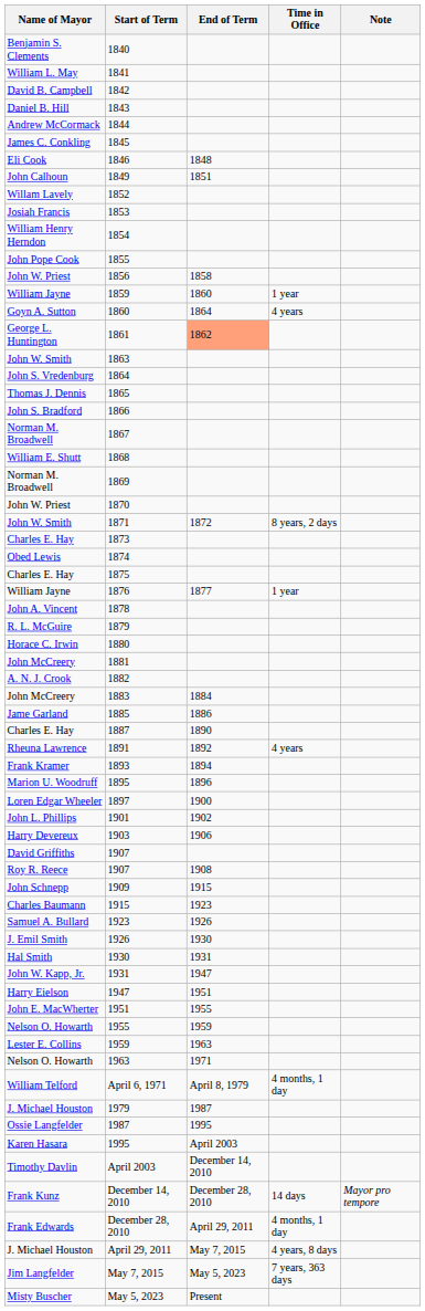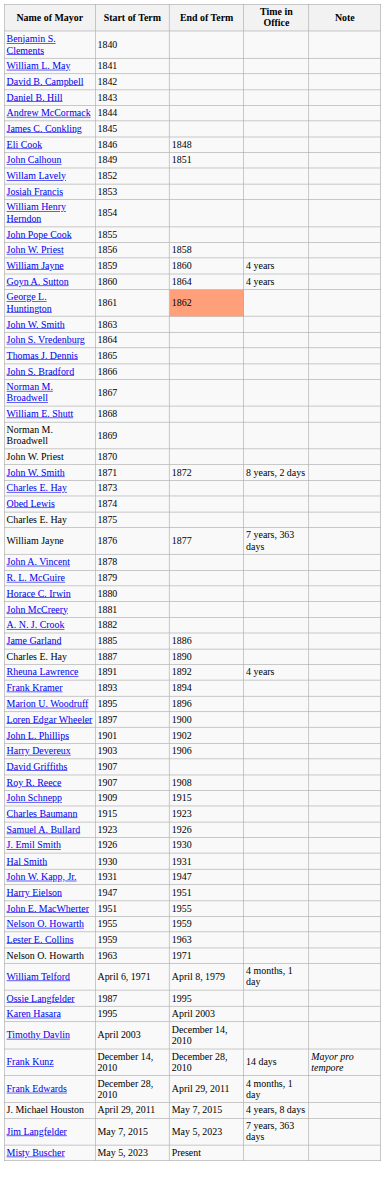1859 | Time in Office: 1 year -> 4 years
1876 | Time in Office: 1 year -> 7 years, 363 days
- row: John McCreery | 1883 | 1884
- row: J. Michael Houston | 1979 | 1987
